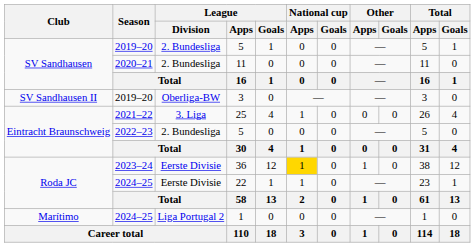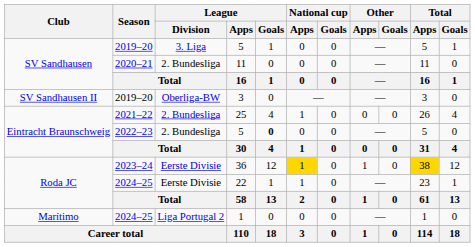2019–20 / 5 | League / Division: 2. Bundesliga -> 3. Liga
25 | League / Division: 3. Liga -> 2. Bundesliga
2022–23 / 5 | League / Goals: normal -> bold
36 | Total / Apps: no background -> gold background
